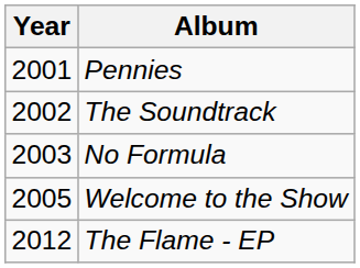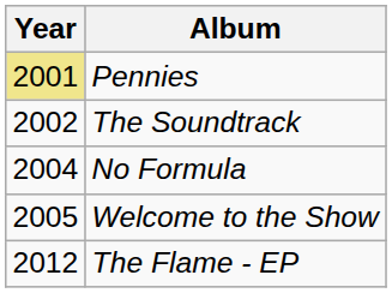Pennies | Year: no background -> khaki background
No Formula | Year: 2003 -> 2004
